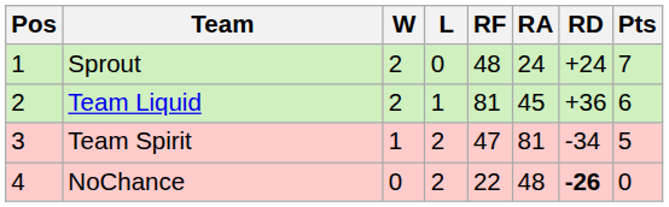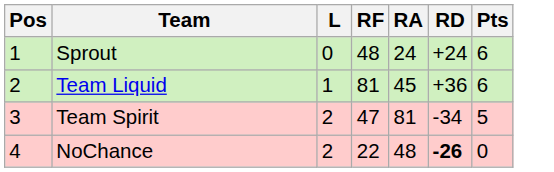- column: W | 2 | 2 | 1 | 0
Sprout | Pts: 7 -> 6
